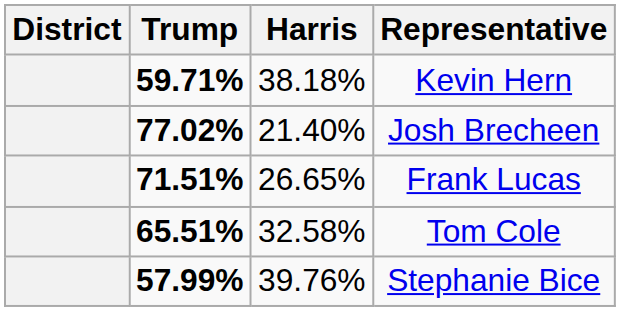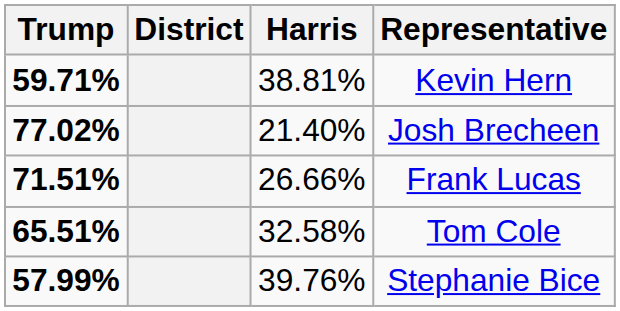columns swapped: District <-> Trump
Kevin Hern | Harris: 38.18% -> 38.81%
Frank Lucas | Harris: 26.65% -> 26.66%
